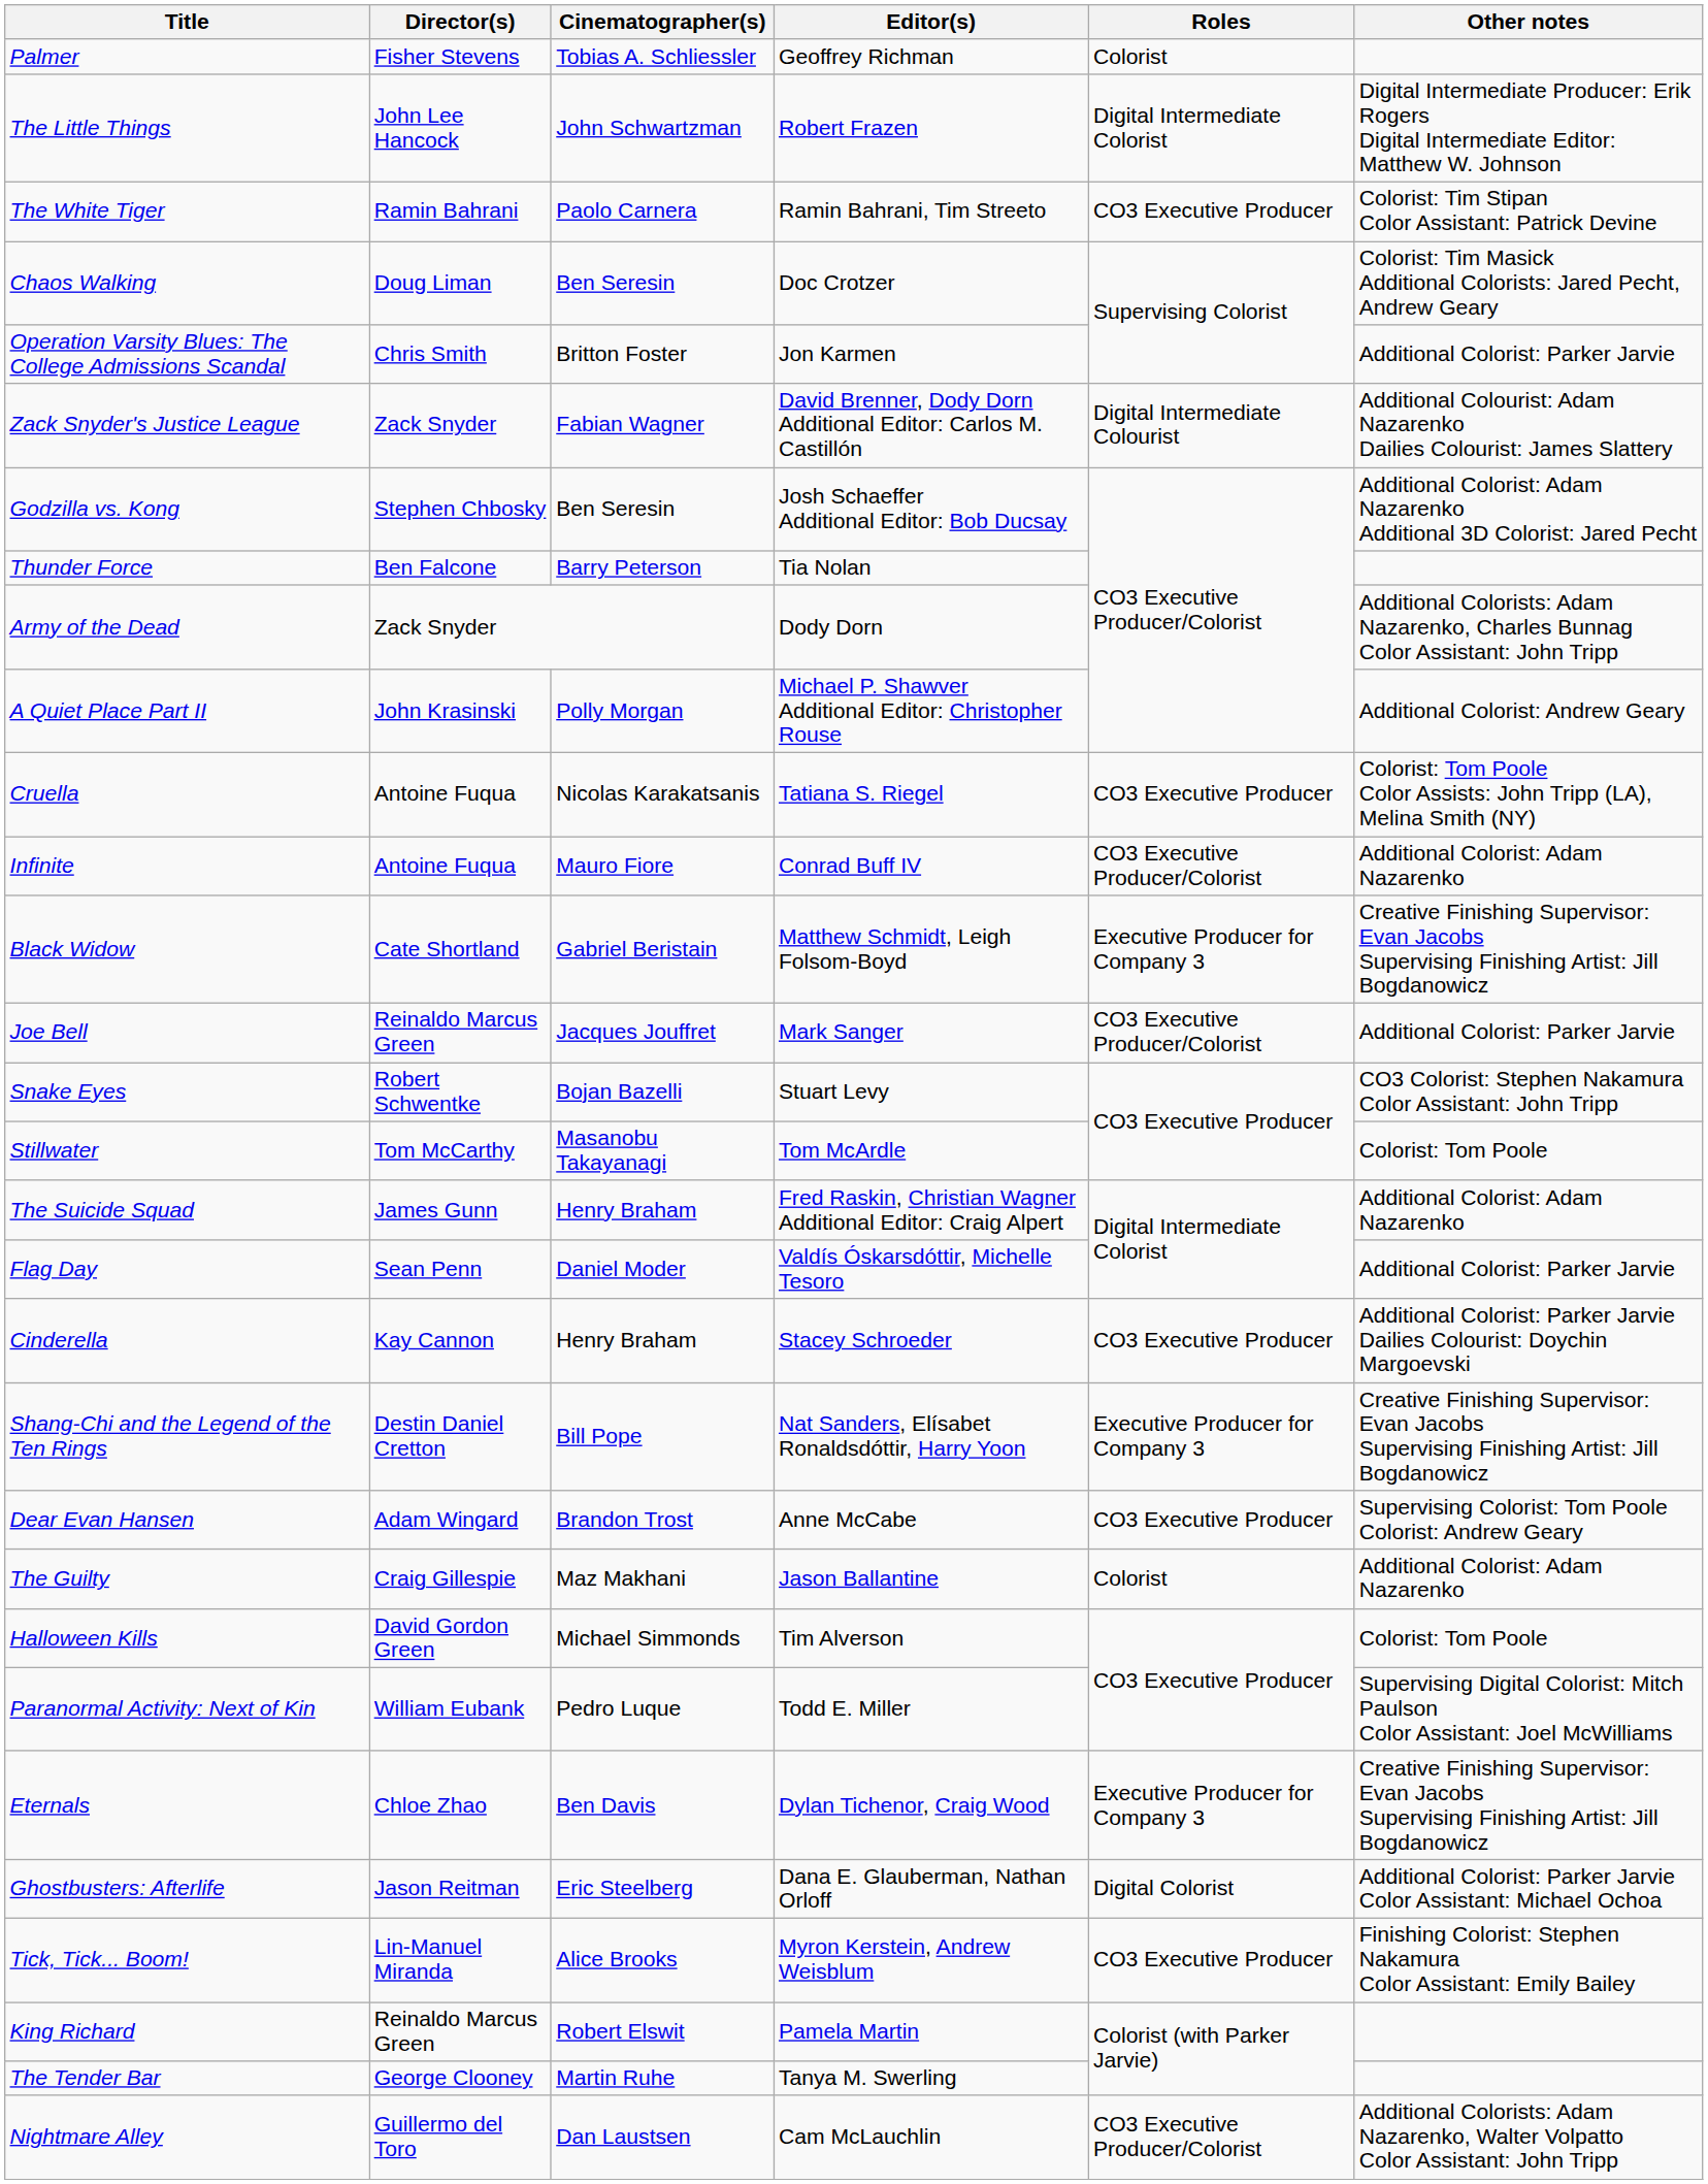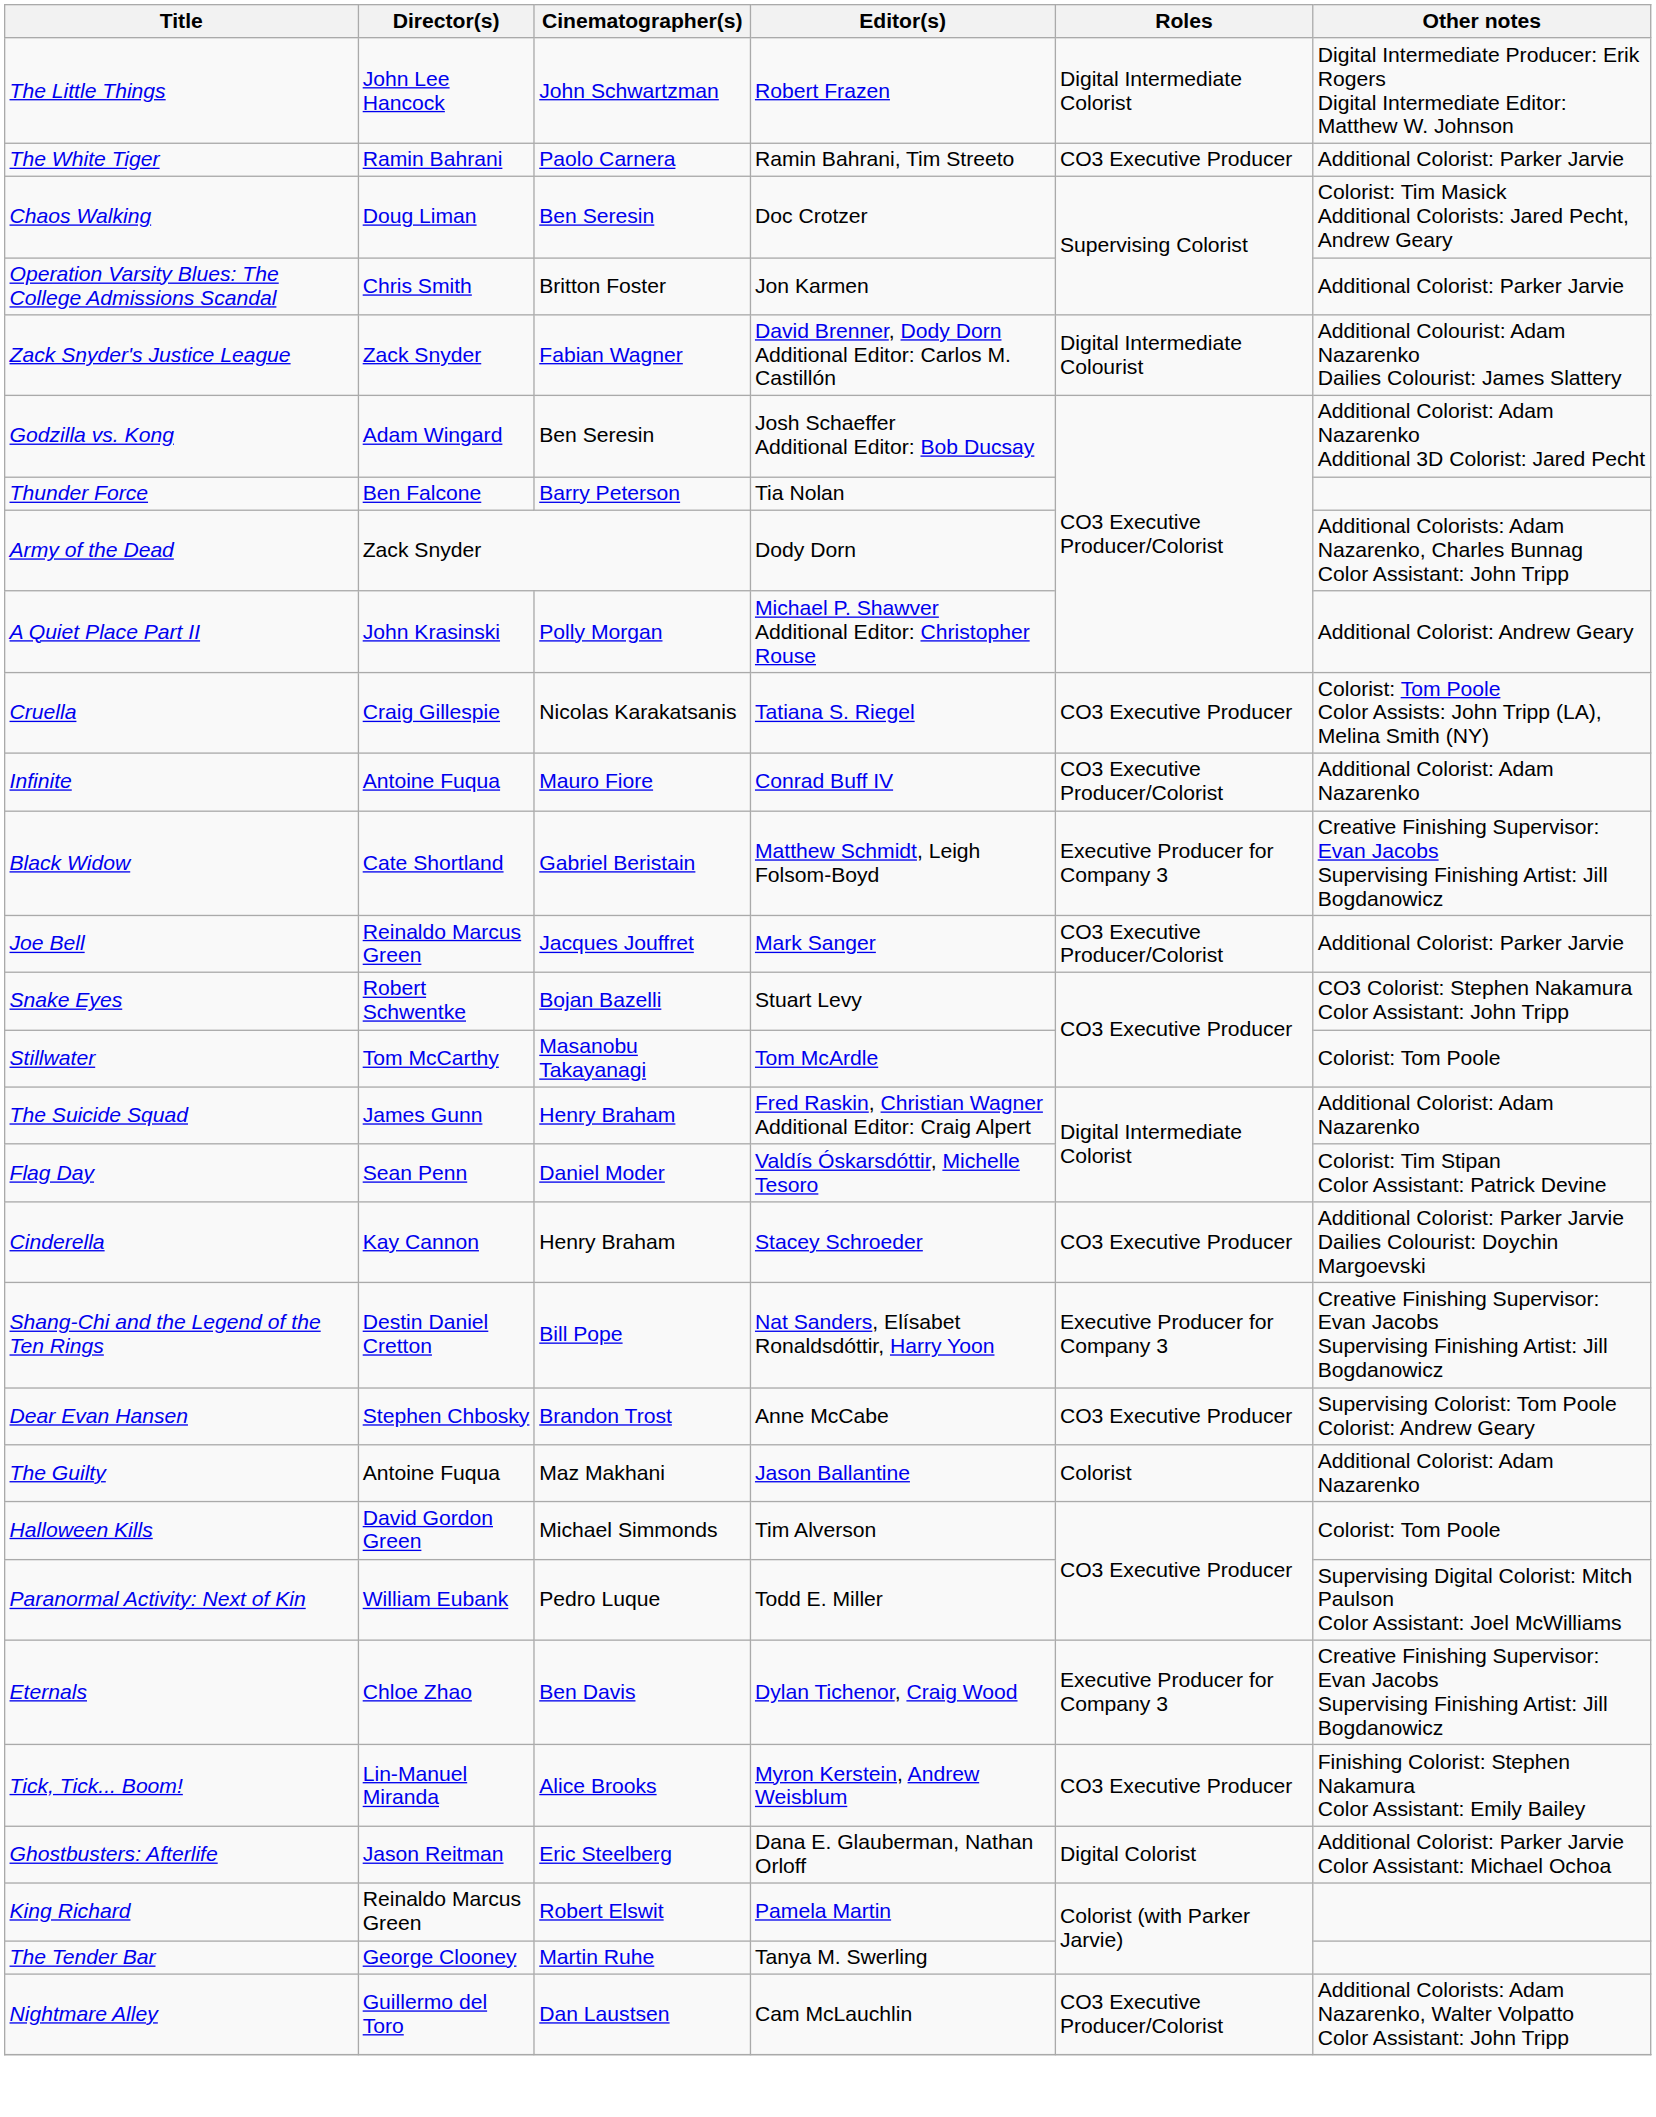- row: Palmer | Fisher Stevens | Tobias A. Schliessler | Geoffrey Richman | Colorist
The White Tiger | Other notes: Colorist: Tim Stipan Color Assistant: Patrick Devine -> Additional Colorist: Parker Jarvie
Godzilla vs. Kong | Director(s): Stephen Chbosky -> Adam Wingard
Cruella | Director(s): Antoine Fuqua -> Craig Gillespie
Flag Day | Other notes: Additional Colorist: Parker Jarvie -> Colorist: Tim Stipan Color Assistant: Patrick Devine
Dear Evan Hansen | Director(s): Adam Wingard -> Stephen Chbosky
The Guilty | Director(s): Craig Gillespie -> Antoine Fuqua
rows swapped: Tick, Tick... Boom! <-> Ghostbusters: Afterlife
